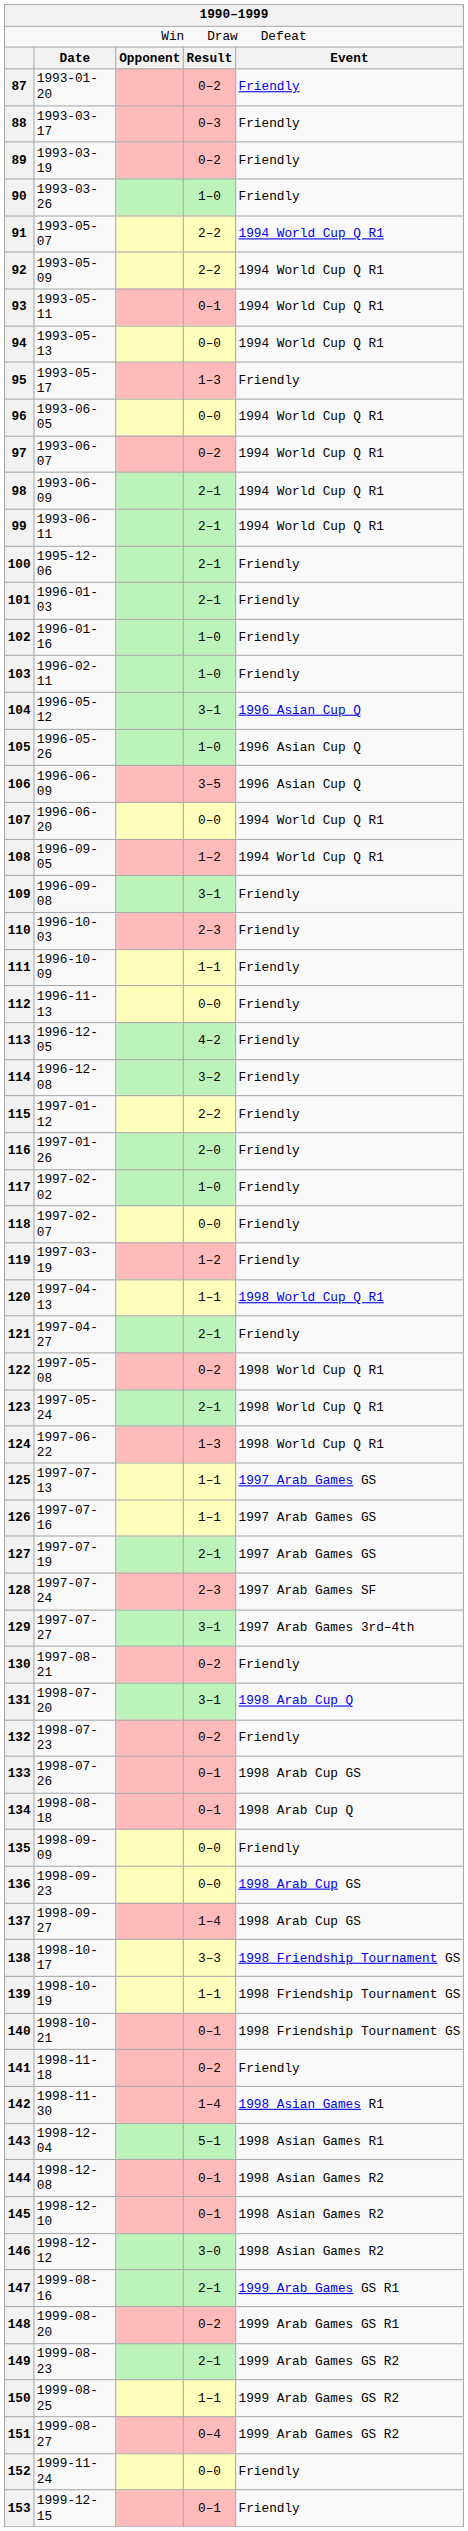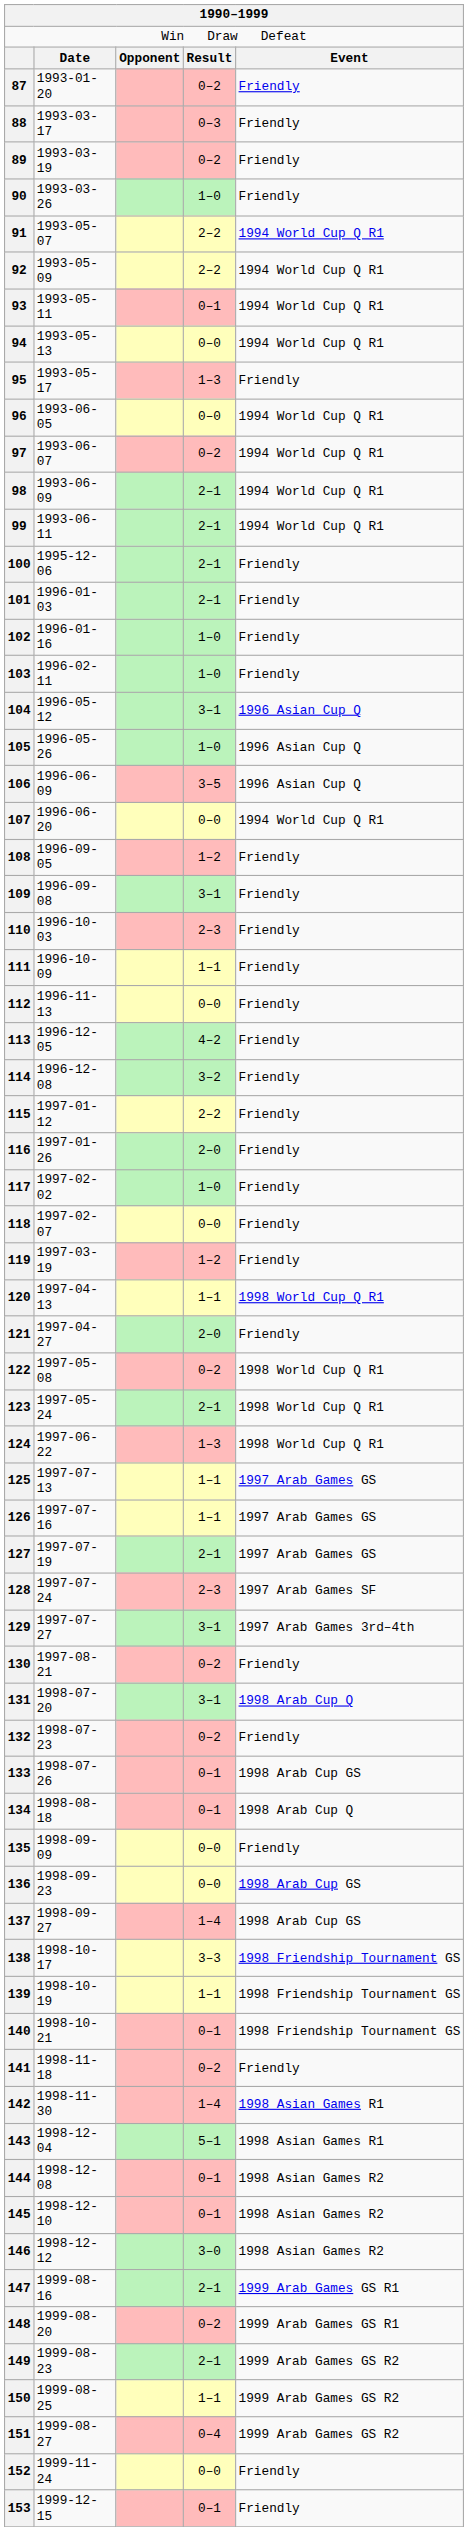108 | column 5: 1994 World Cup Q R1 -> Friendly
121 | column 4: 2–1 -> 2–0
